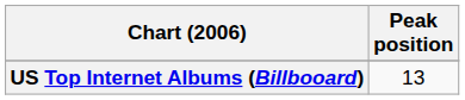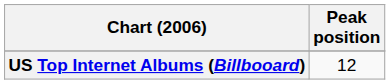US Top Internet Albums (Billbooard) | Peak position: 13 -> 12
